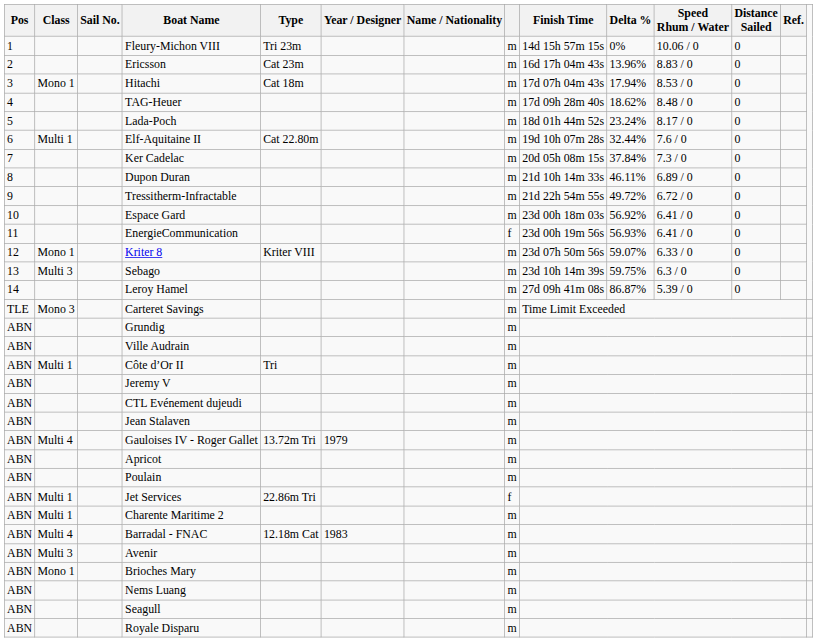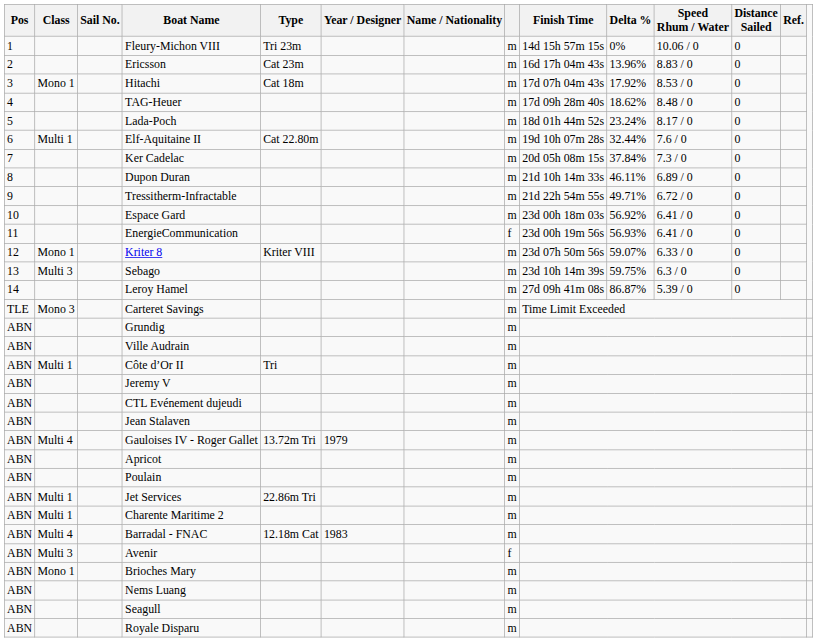Hitachi | Delta %: 17.94% -> 17.92%
Tressitherm-Infractable | Delta %: 49.72% -> 49.71%
Jet Services | column 8: f -> m
Avenir | column 8: m -> f
